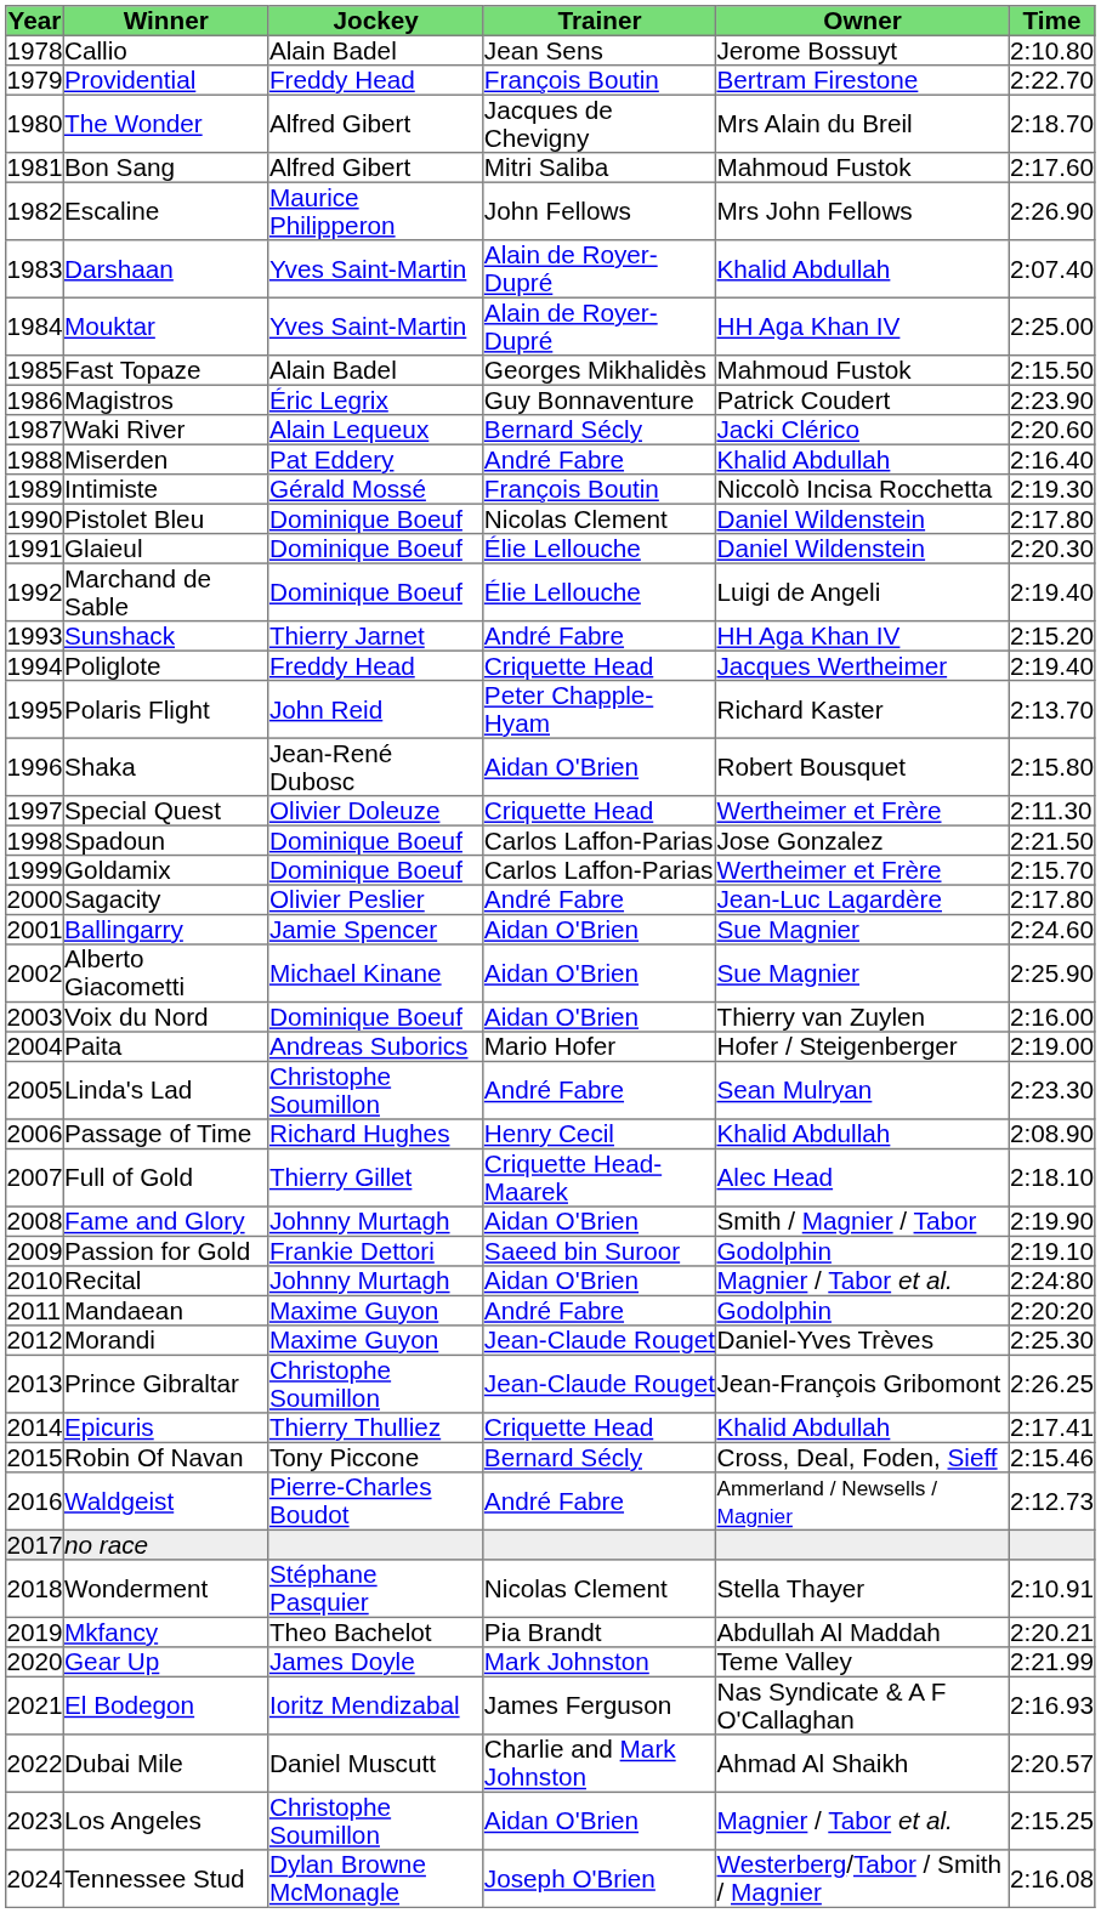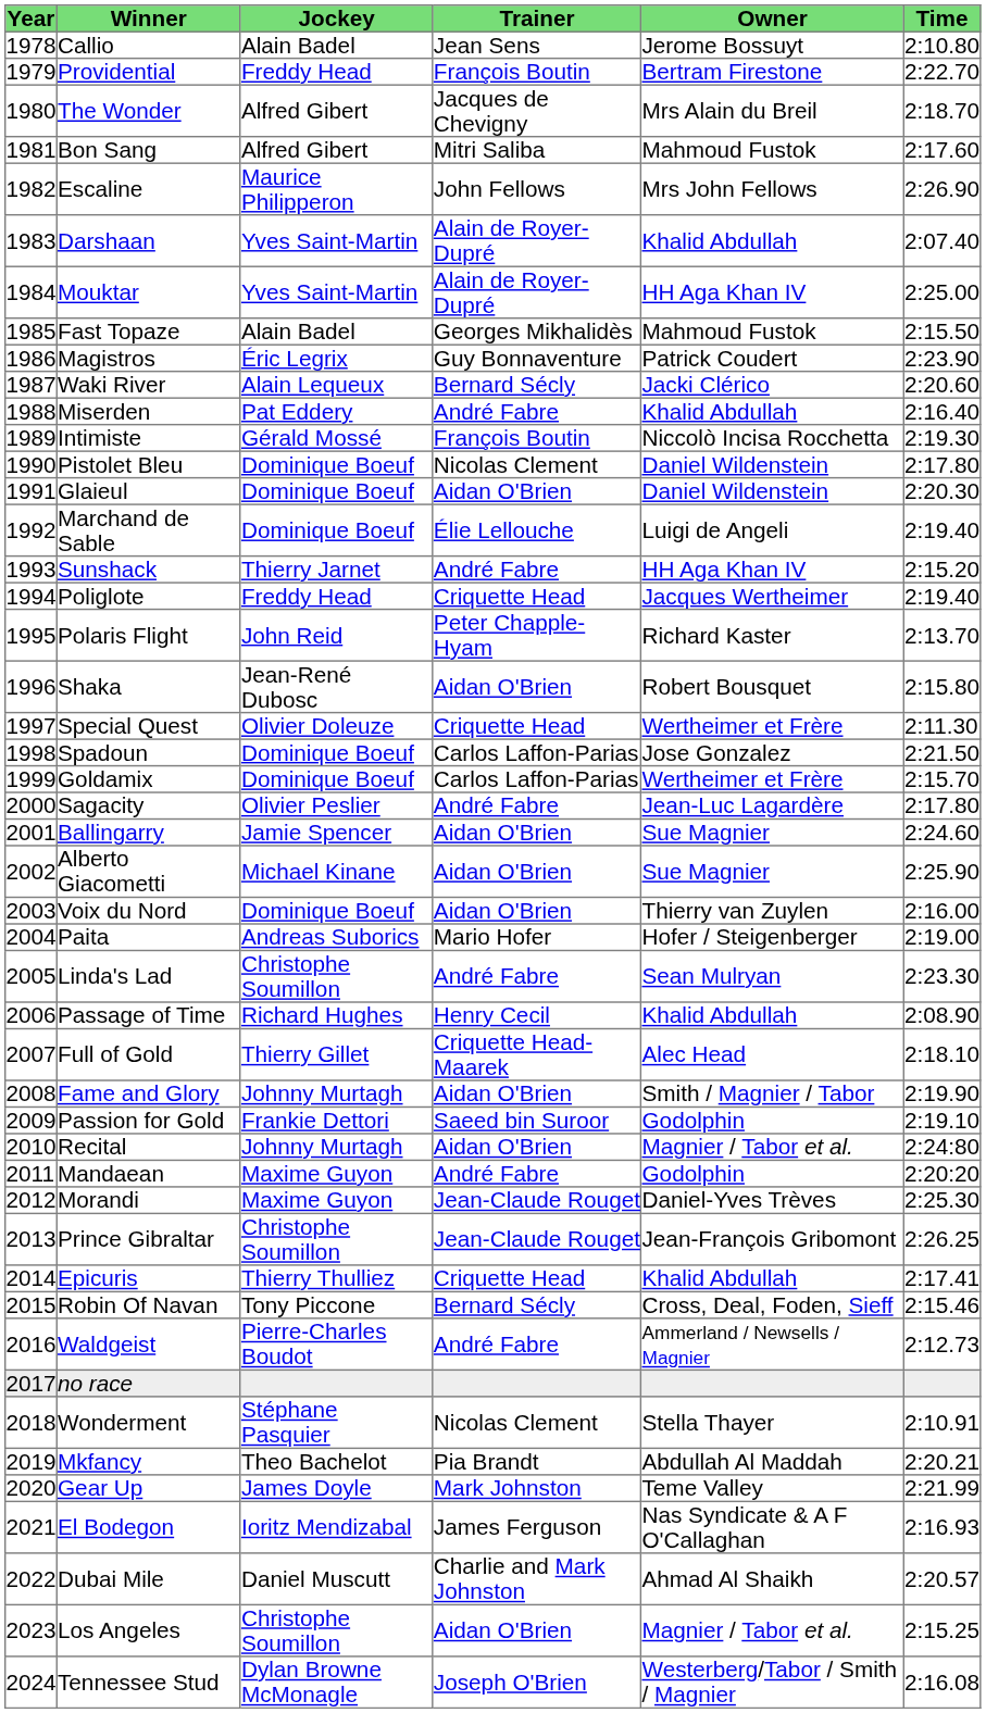Glaieul | Trainer: Élie Lellouche -> Aidan O'Brien
